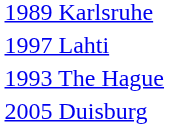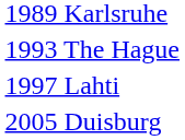rows swapped: 1993 The Hague <-> 1997 Lahti
